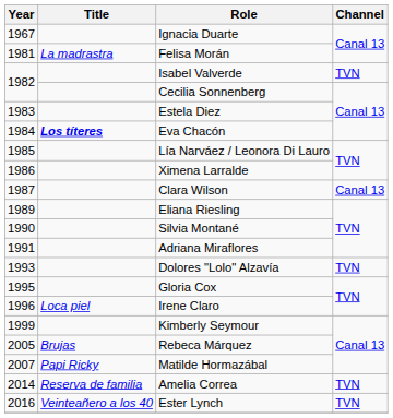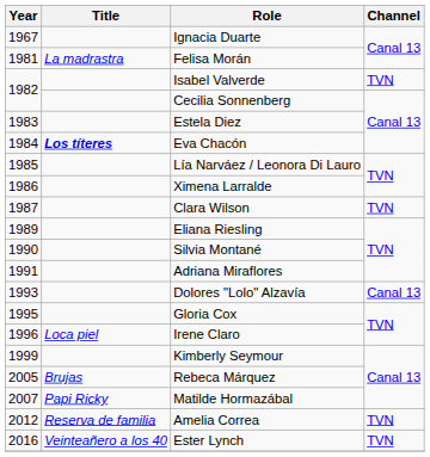Clara Wilson | Channel: Canal 13 -> TVN
Dolores "Lolo" Alzavía | Channel: TVN -> Canal 13
Amelia Correa | Year: 2014 -> 2012
